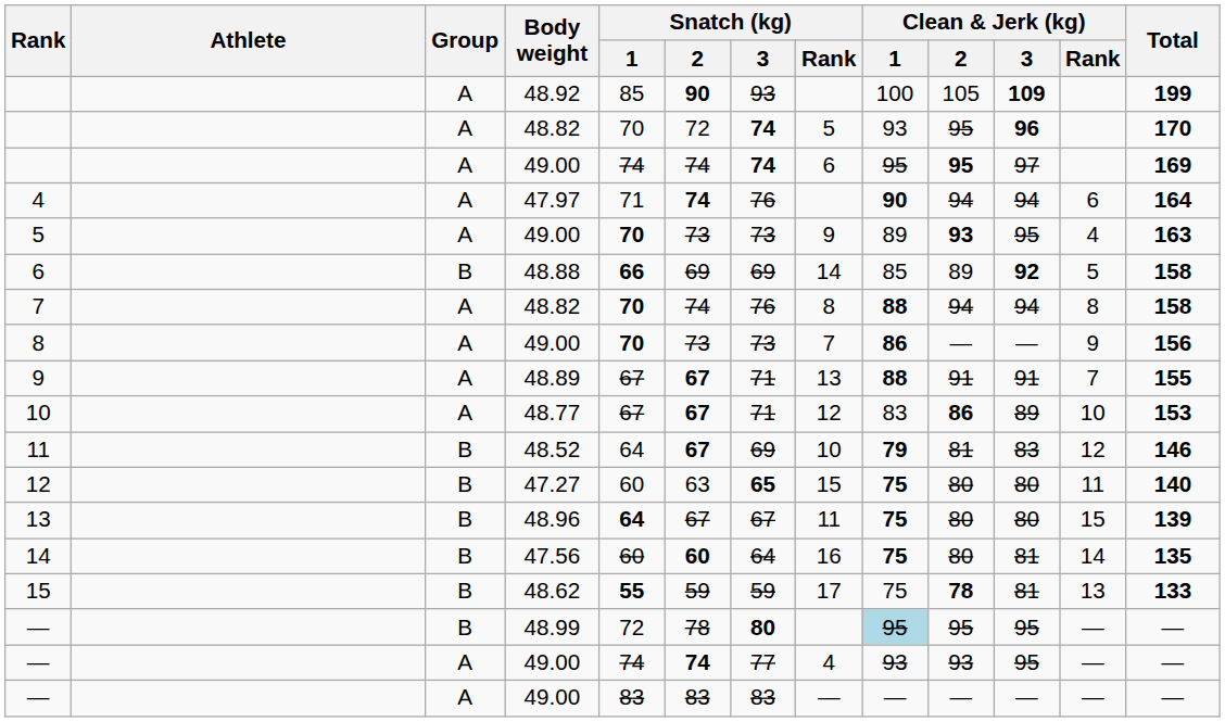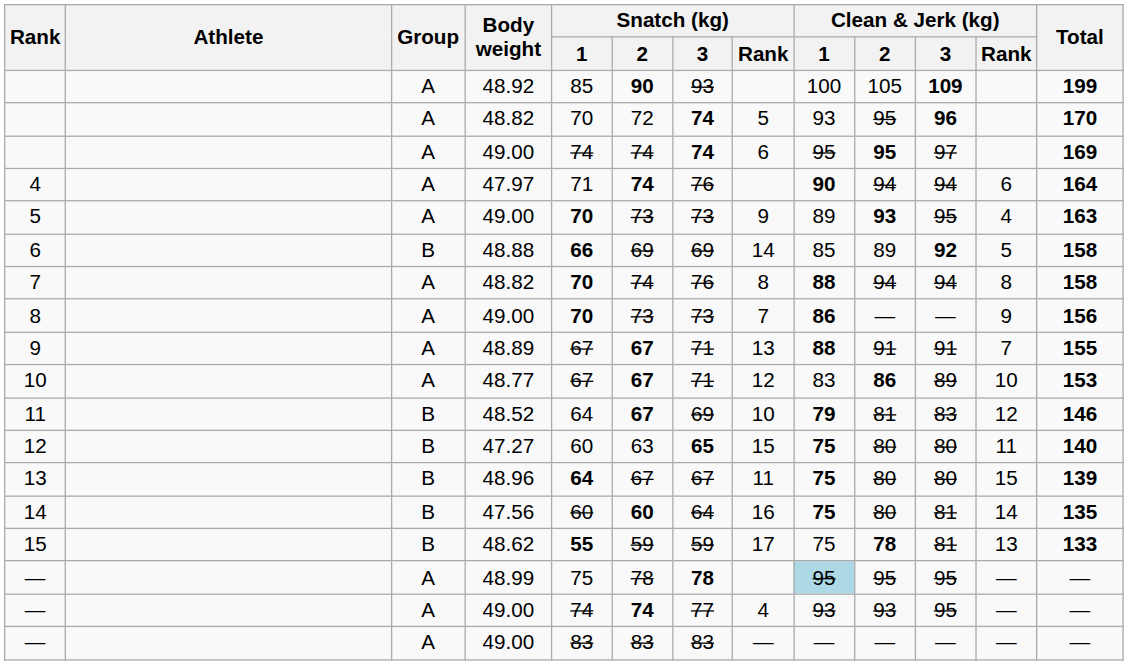— / 48.99 | Group: B -> A
— / 48.99 | Snatch (kg) / 1: 72 -> 75
— / 48.99 | Snatch (kg) / 3: 80 -> 78
